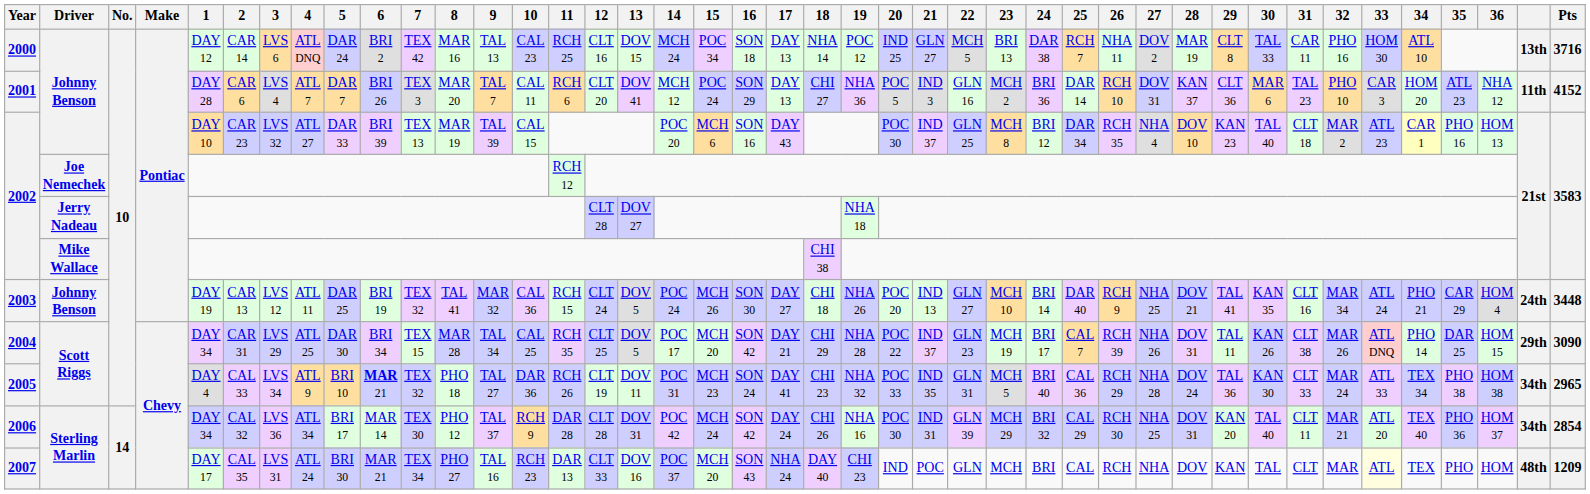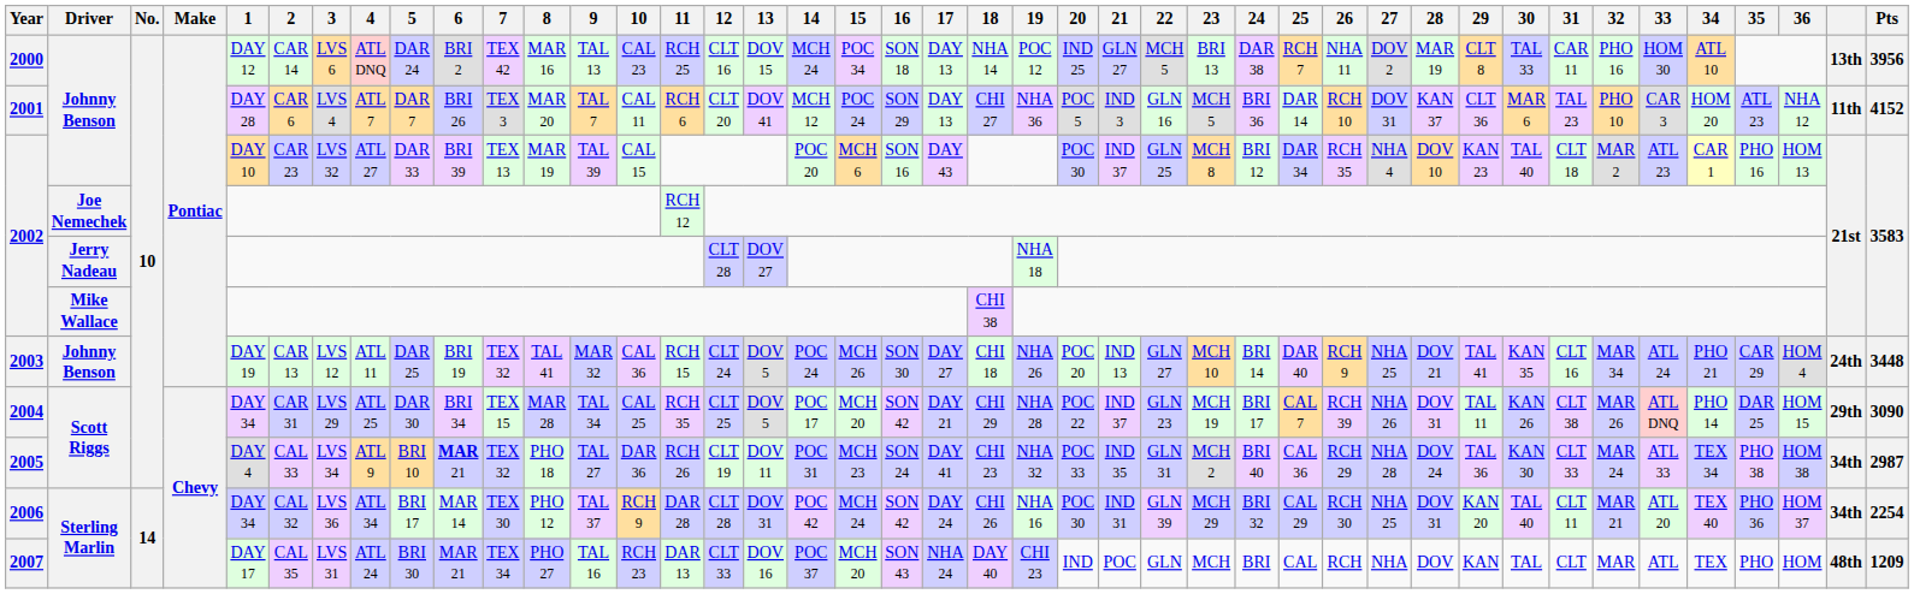2000 | Pts: 3716 -> 3956
2001 | 23: MCH 2 -> MCH 5
2005 | 23: MCH 5 -> MCH 2
2005 | Pts: 2965 -> 2987
2006 | Pts: 2854 -> 2254
2007 | 33: lightyellow background -> no background
